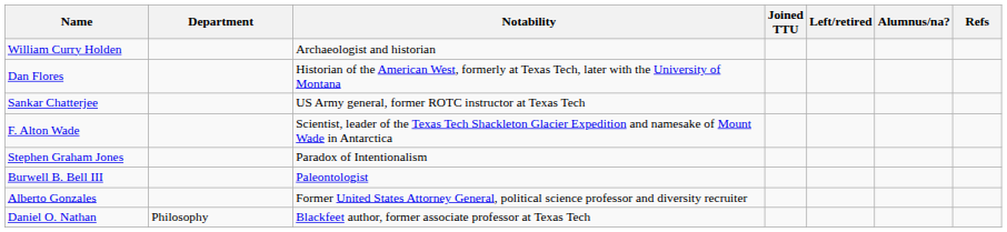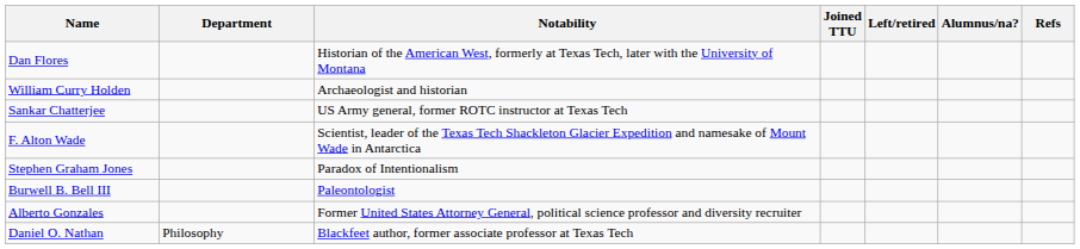rows swapped: William Curry Holden <-> Dan Flores
